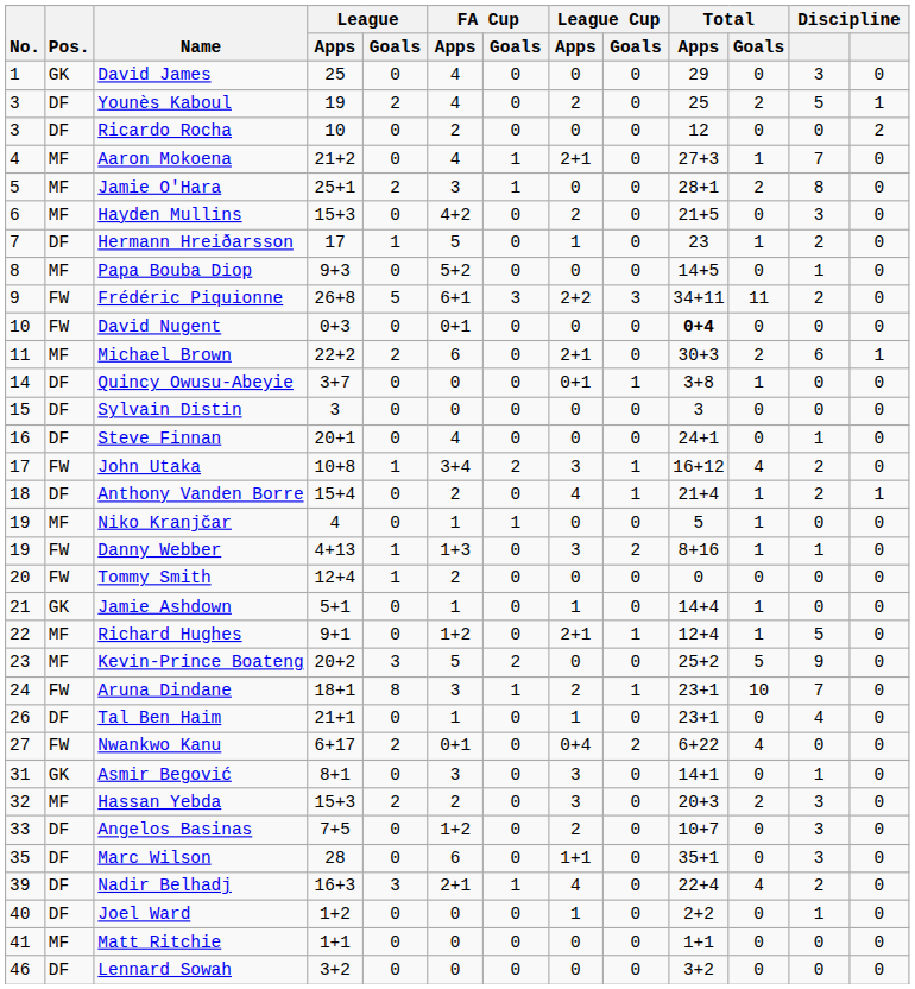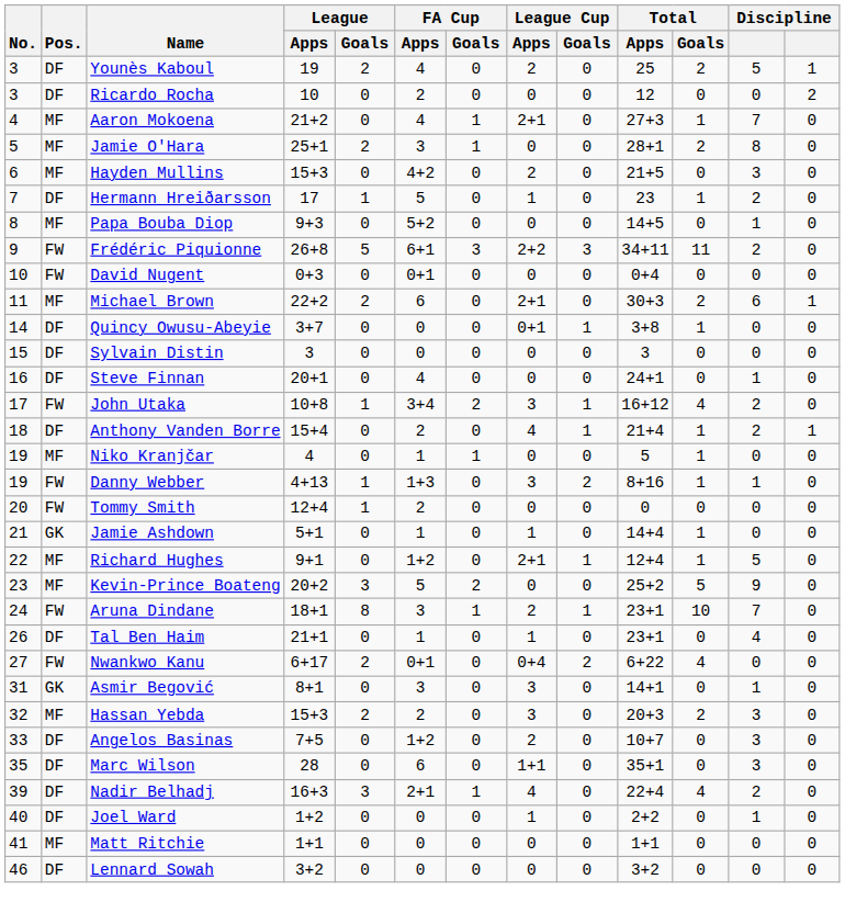- row: 1 | GK | David James | 25 | 0 | 4 | 0 | 0 | 0 | 29 | 0 | 3 | 0
David Nugent | Total / Apps: bold -> normal
